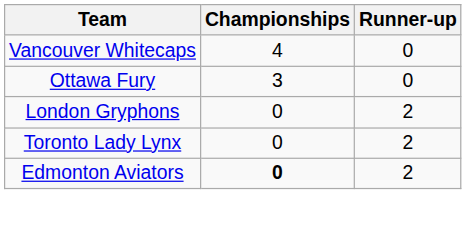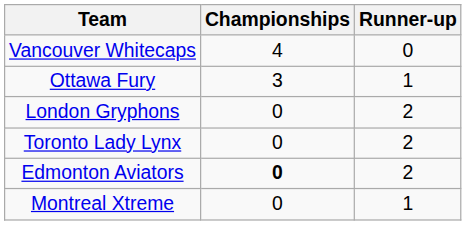Ottawa Fury | Runner-up: 0 -> 1
+ row: Montreal Xtreme | 0 | 1
